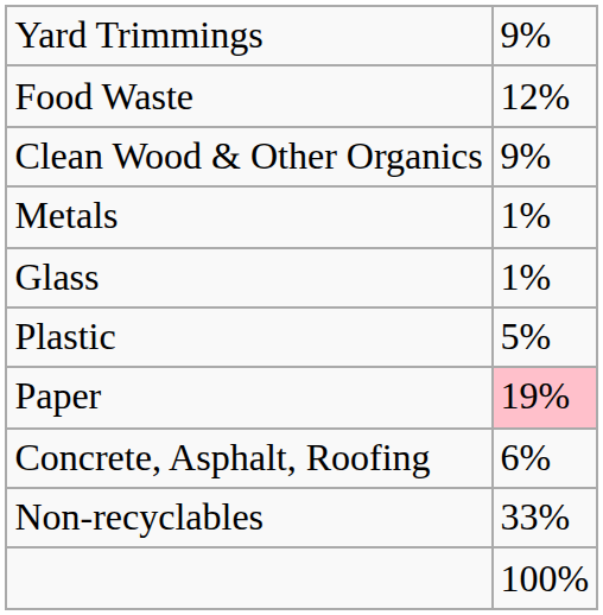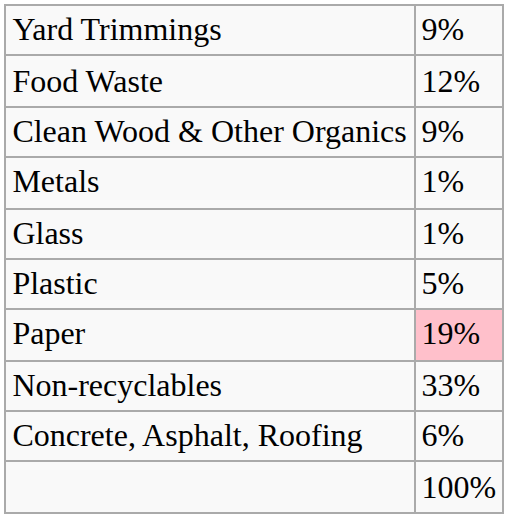rows swapped: Concrete, Asphalt, Roofing <-> Non-recyclables
